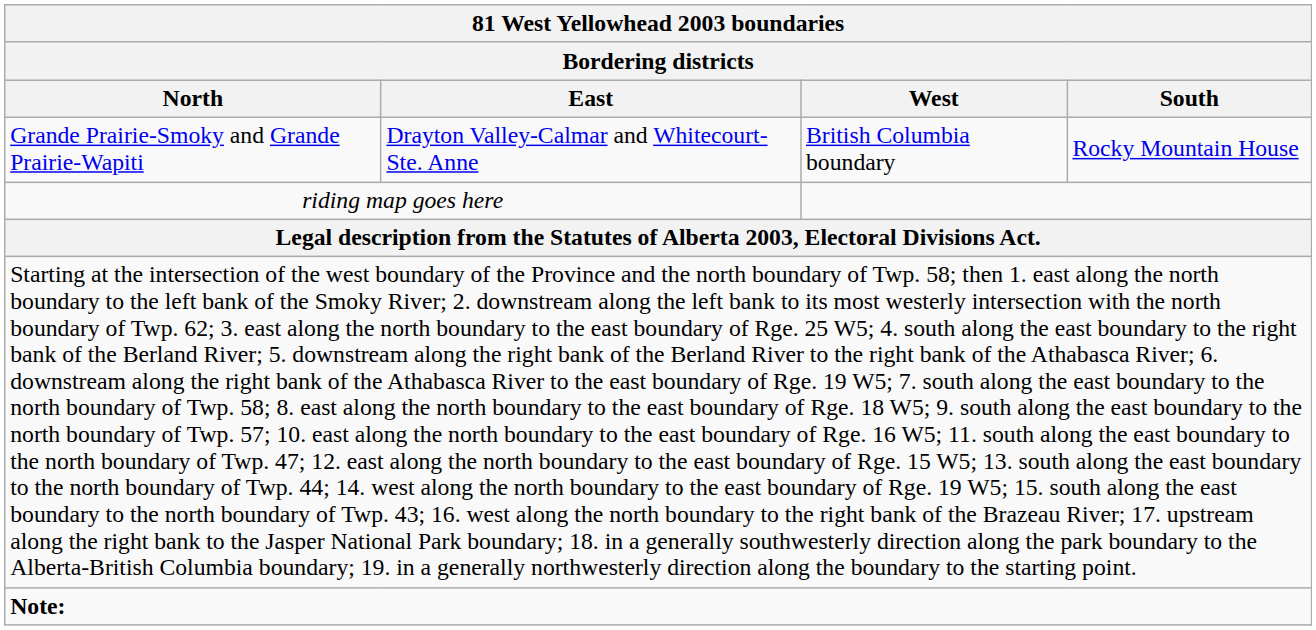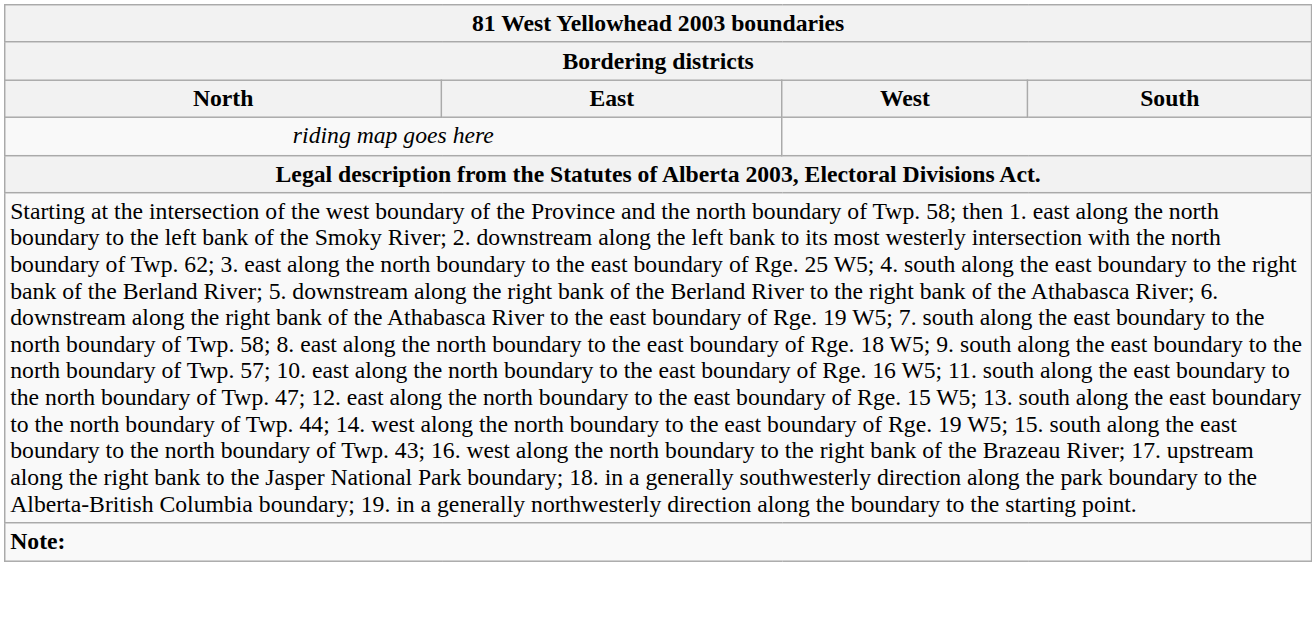- row: Grande Prairie-Smoky and Grande Prairie-Wapiti | Drayton Valley-Calmar and Whitecourt-Ste. Anne | British Columbia boundary | Rocky Mountain House
